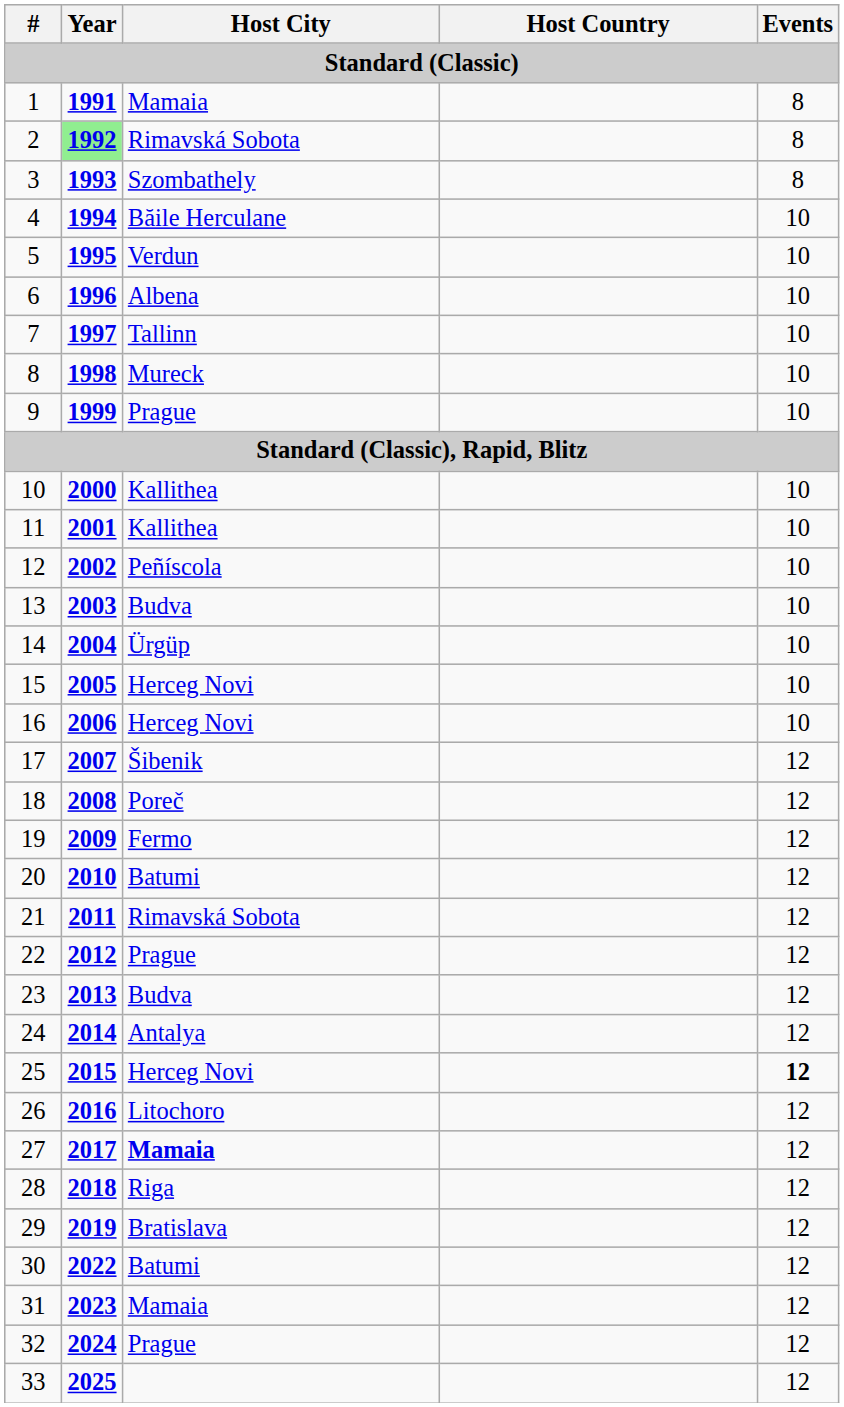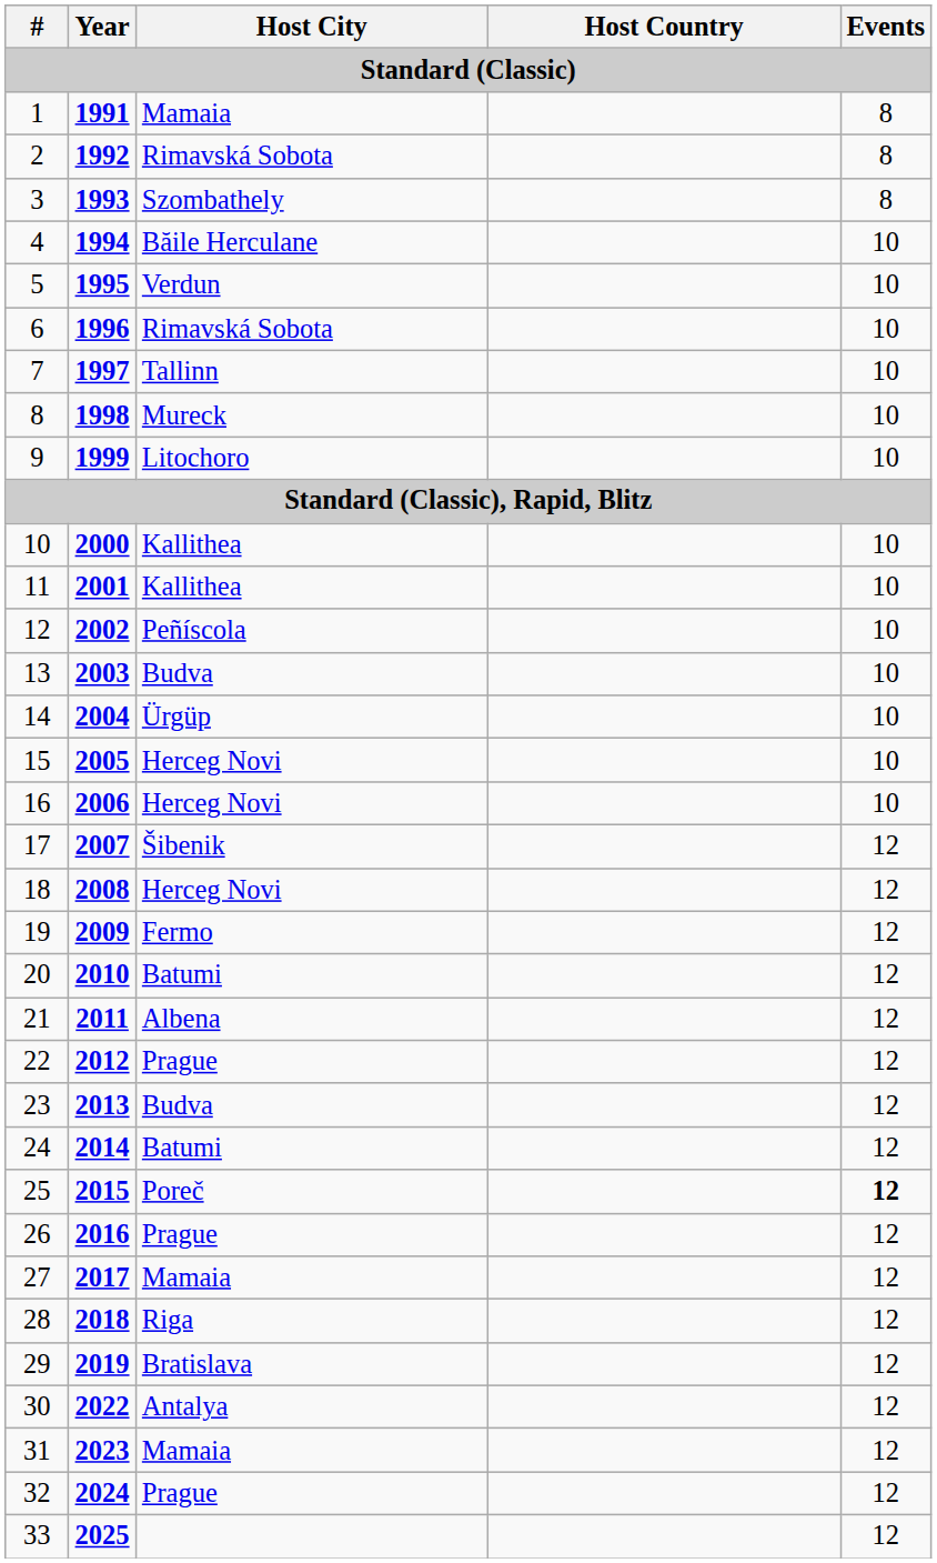2 | Year: lightgreen background -> no background
6 | Host City: Albena -> Rimavská Sobota
9 | Host City: Prague -> Litochoro
18 | Host City: Poreč -> Herceg Novi
21 | Host City: Rimavská Sobota -> Albena
24 | Host City: Antalya -> Batumi
25 | Host City: Herceg Novi -> Poreč
26 | Host City: Litochoro -> Prague
27 | Host City: bold -> normal
30 | Host City: Batumi -> Antalya
